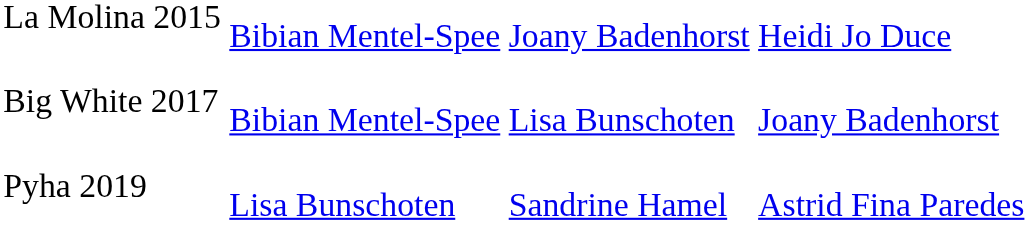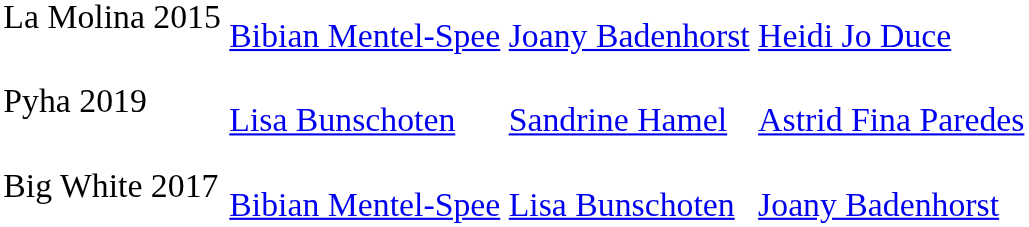rows swapped: Big White 2017 <-> Pyha 2019
